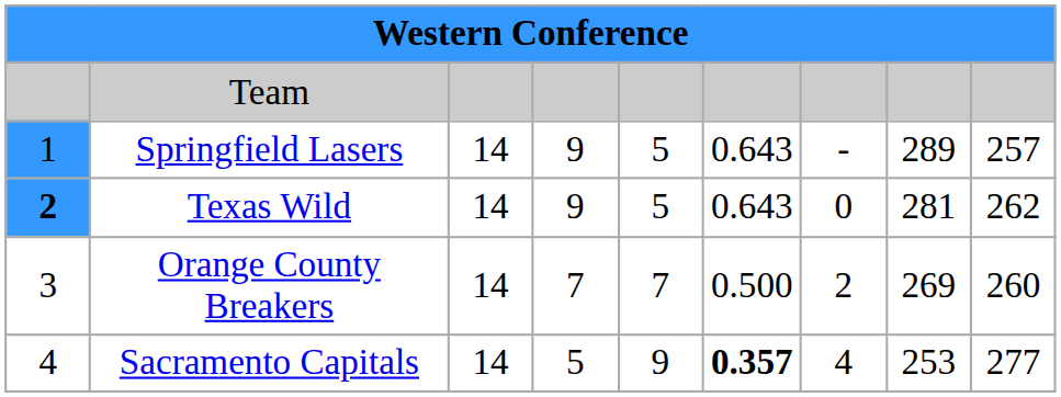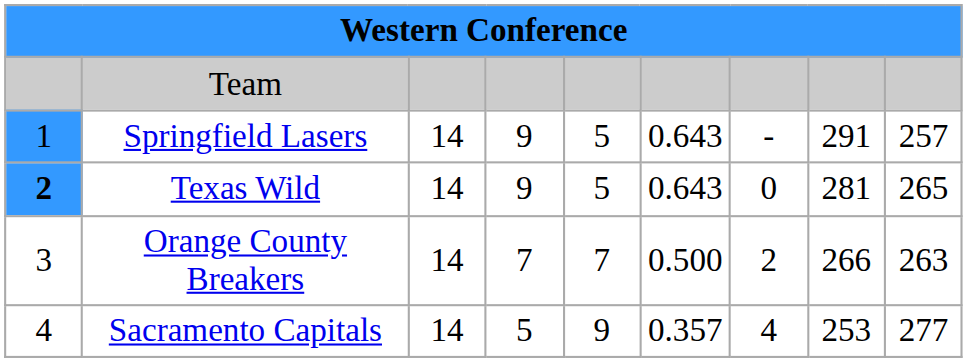Springfield Lasers | column 8: 289 -> 291
Texas Wild | column 9: 262 -> 265
Orange County Breakers | column 8: 269 -> 266
Orange County Breakers | column 9: 260 -> 263
Sacramento Capitals | column 6: bold -> normal
